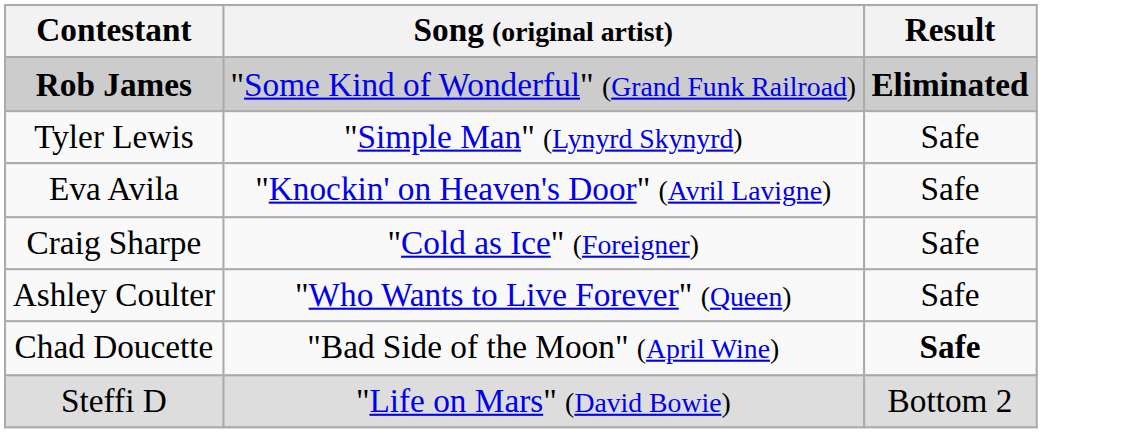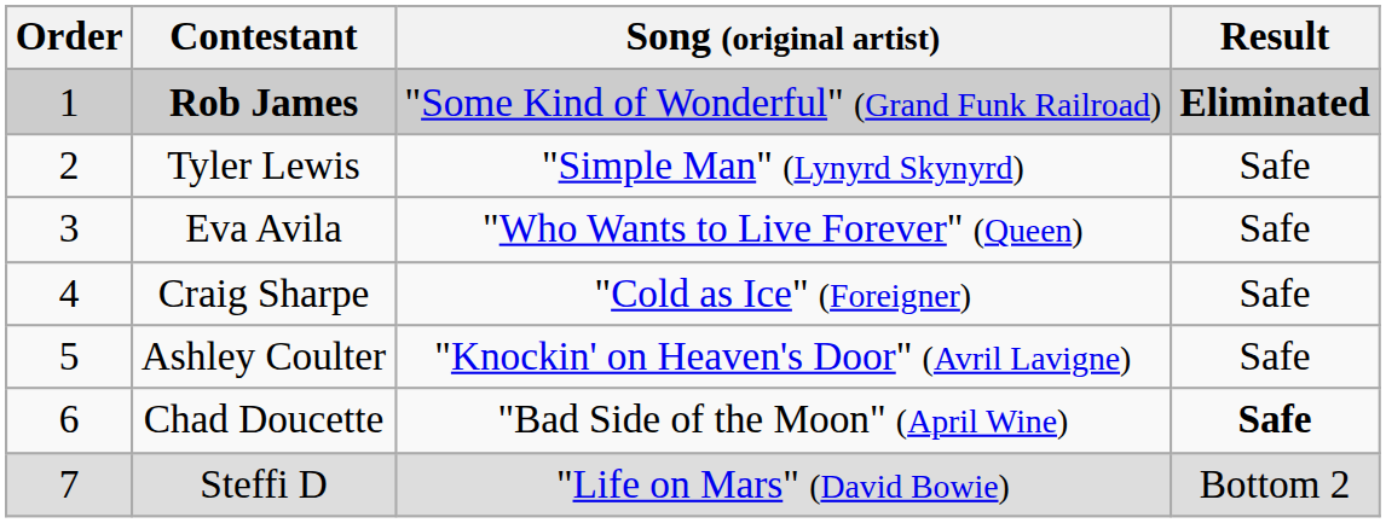+ column: Order | 1 | 2 | 3 | 4 | 5 | 6 | 7
Eva Avila | Song (original artist): "Knockin' on Heaven's Door" (Avril Lavigne) -> "Who Wants to Live Forever" (Queen)
Ashley Coulter | Song (original artist): "Who Wants to Live Forever" (Queen) -> "Knockin' on Heaven's Door" (Avril Lavigne)
